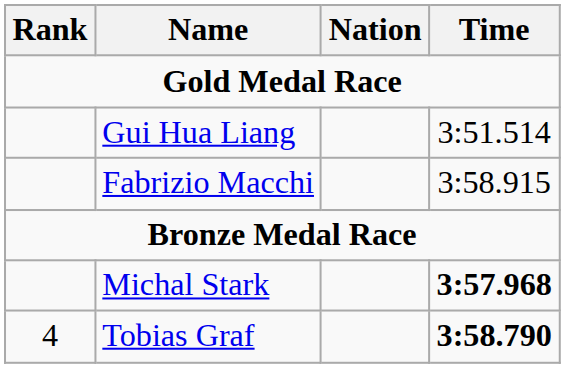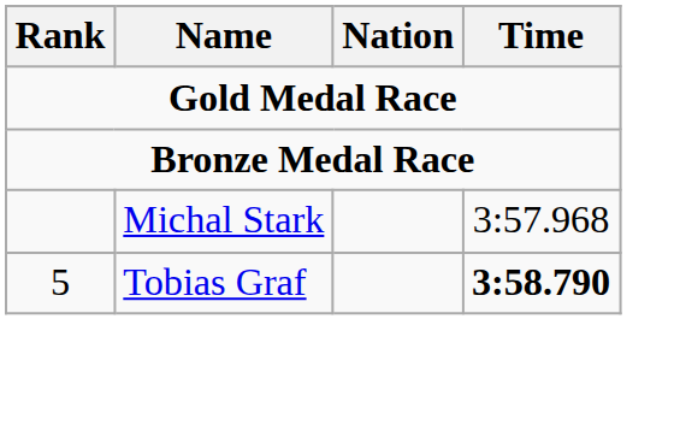- row: Gui Hua Liang | 3:51.514
- row: Fabrizio Macchi | 3:58.915
Michal Stark | Time: bold -> normal
Tobias Graf | Rank: 4 -> 5
